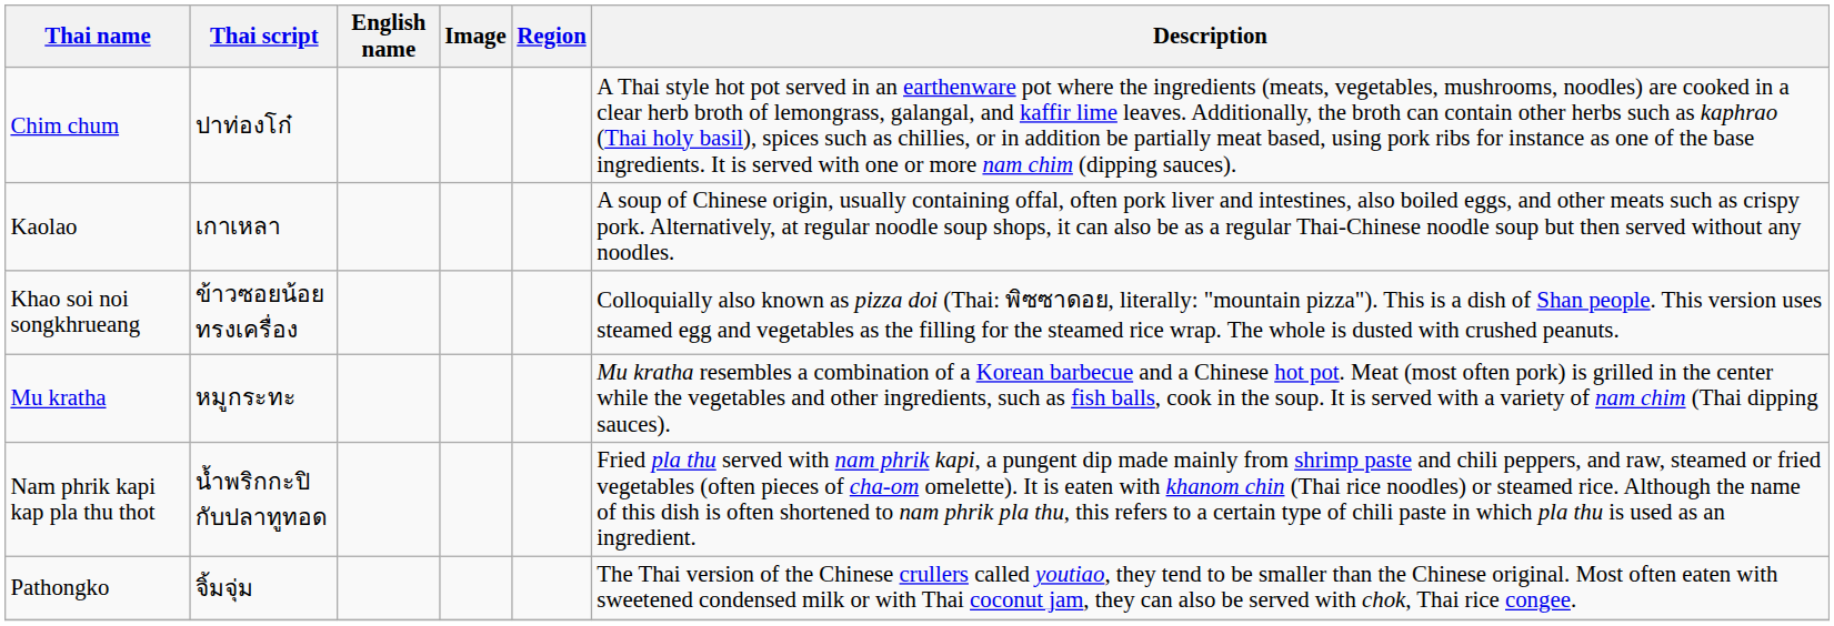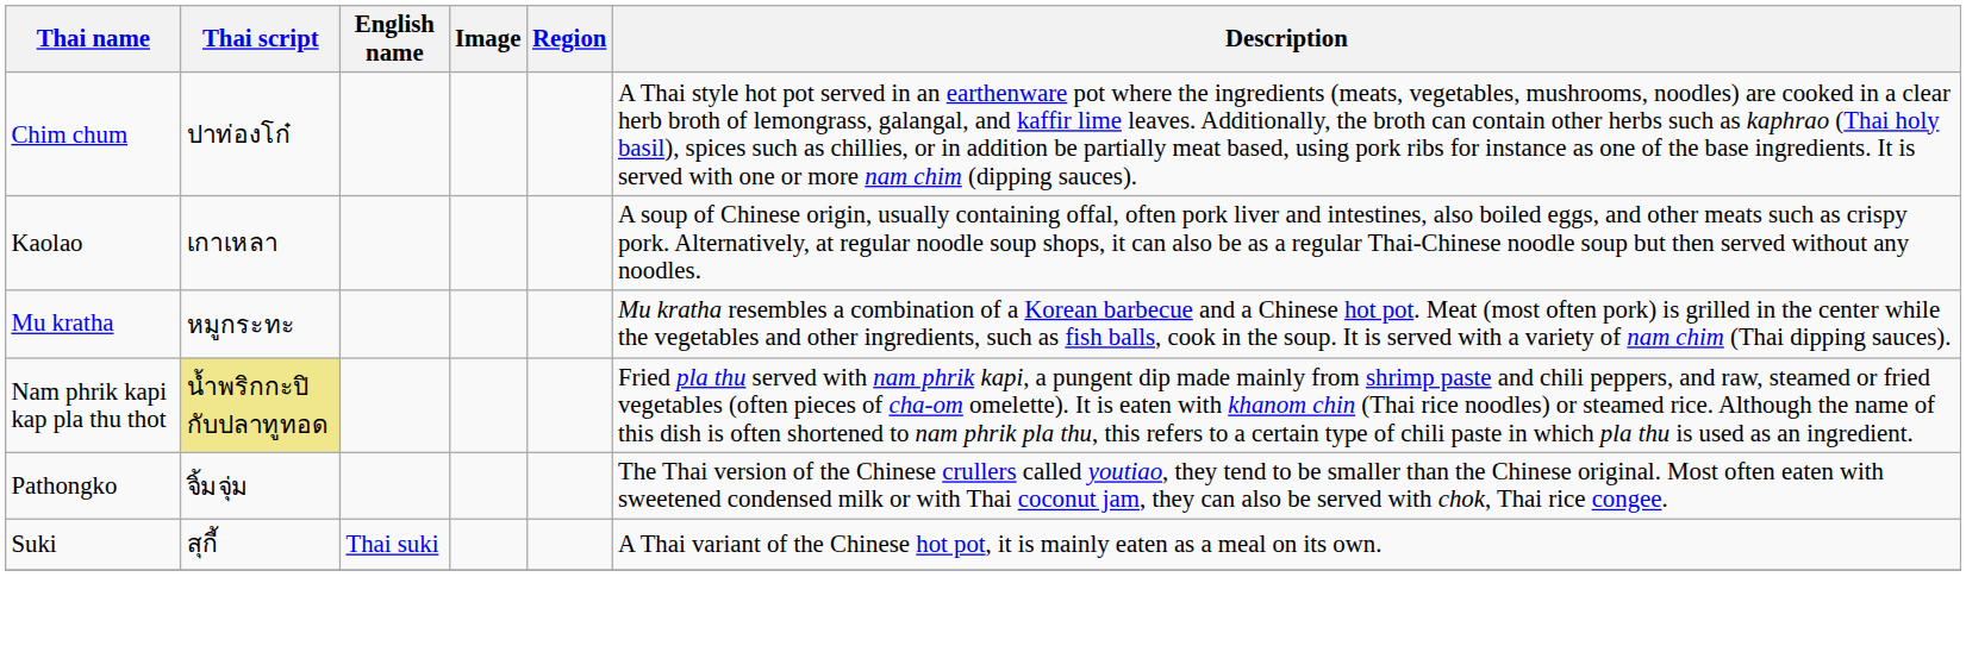- row: Khao soi noi songkhrueang | ข้าวซอยน้อยทรงเครื่อง | Colloquially also known as pizza doi (Thai: พิซซาดอย, literally: "mountain pizza"). This is a dish of Shan people. This version uses steamed egg and vegetables as the filling for the steamed rice wrap. The whole is dusted with crushed peanuts.
Nam phrik kapi kap pla thu thot | Thai script: no background -> khaki background
+ row: Suki | สุกี้ | Thai suki | A Thai variant of the Chinese hot pot, it is mainly eaten as a meal on its own.
